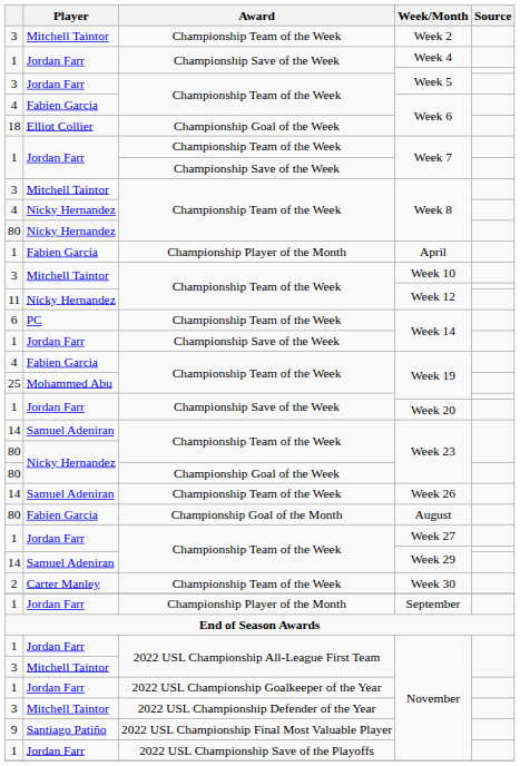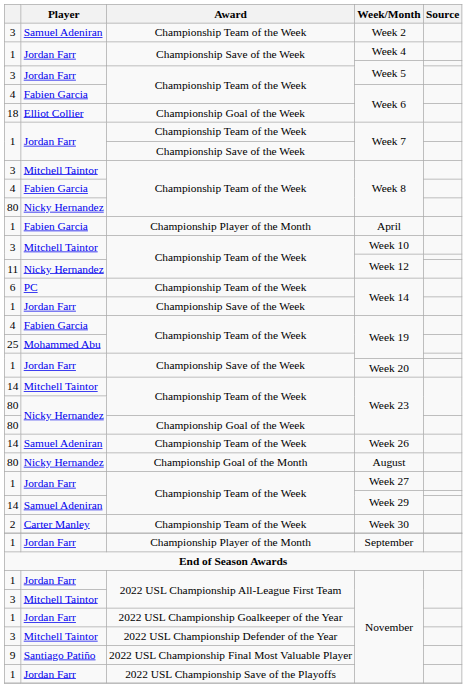Week 2 | Player: Mitchell Taintor -> Samuel Adeniran
4 / Week 8 | Player: Nicky Hernandez -> Fabien Garcia
14 / Week 23 | Player: Samuel Adeniran -> Mitchell Taintor
August | Player: Fabien Garcia -> Nicky Hernandez
